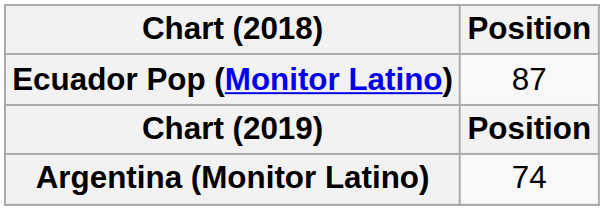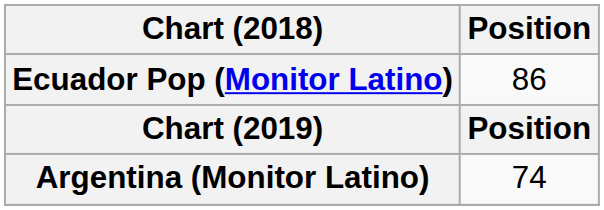Ecuador Pop (Monitor Latino) | Position: 87 -> 86
